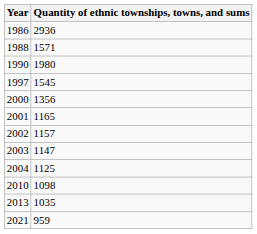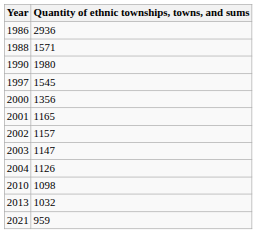2004 | Quantity of ethnic townships, towns, and sums: 1125 -> 1126
2013 | Quantity of ethnic townships, towns, and sums: 1035 -> 1032
